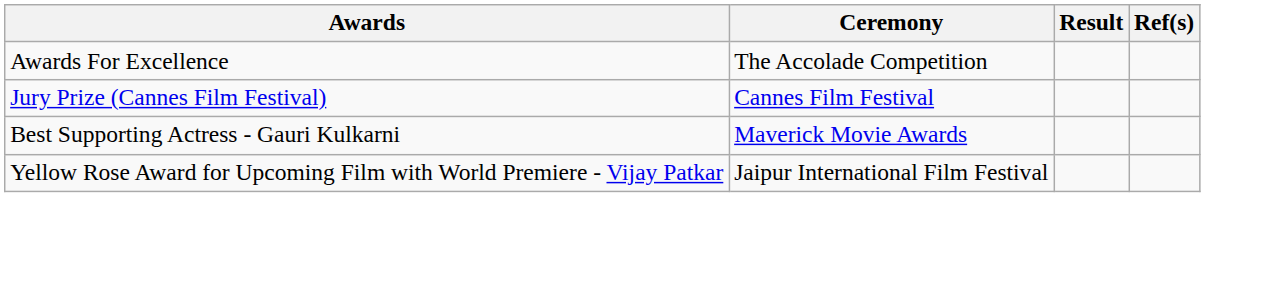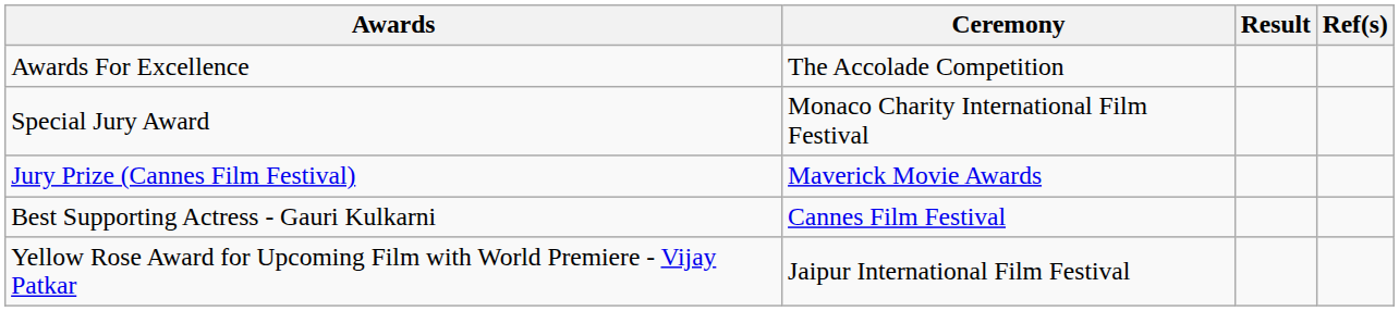+ row: Special Jury Award | Monaco Charity International Film Festival
Jury Prize (Cannes Film Festival) | Ceremony: Cannes Film Festival -> Maverick Movie Awards
Best Supporting Actress - Gauri Kulkarni | Ceremony: Maverick Movie Awards -> Cannes Film Festival
